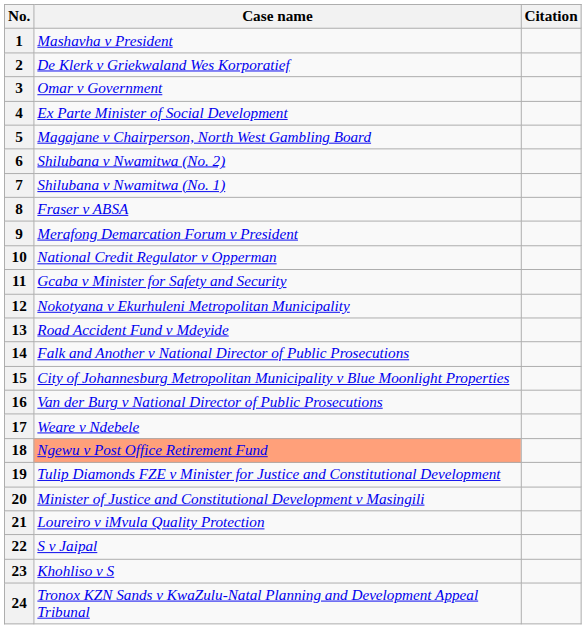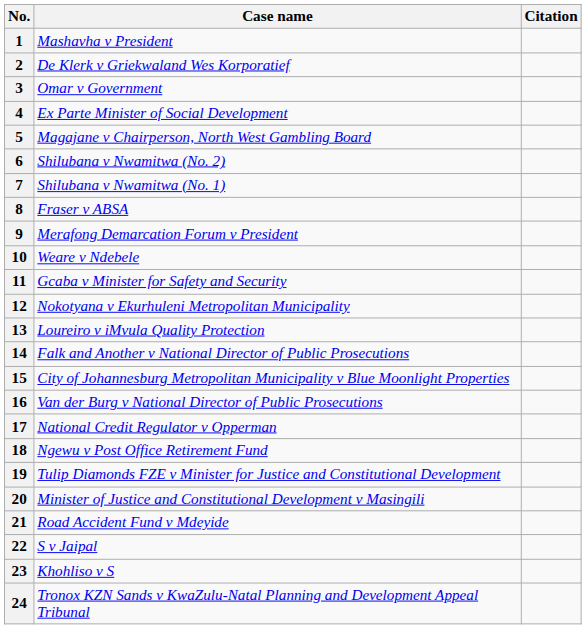10 | Case name: National Credit Regulator v Opperman -> Weare v Ndebele
13 | Case name: Road Accident Fund v Mdeyide -> Loureiro v iMvula Quality Protection
17 | Case name: Weare v Ndebele -> National Credit Regulator v Opperman
18 | Case name: lightsalmon background -> no background
21 | Case name: Loureiro v iMvula Quality Protection -> Road Accident Fund v Mdeyide
